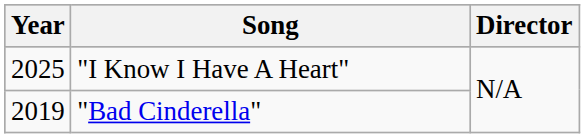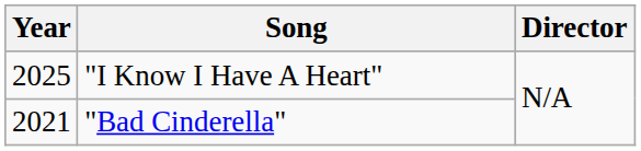"Bad Cinderella" | Year: 2019 -> 2021
